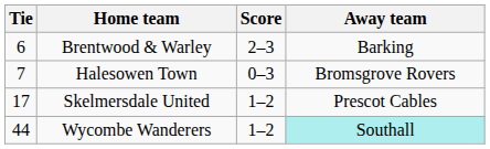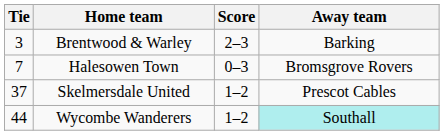Brentwood & Warley | Tie: 6 -> 3
Skelmersdale United | Tie: 17 -> 37
